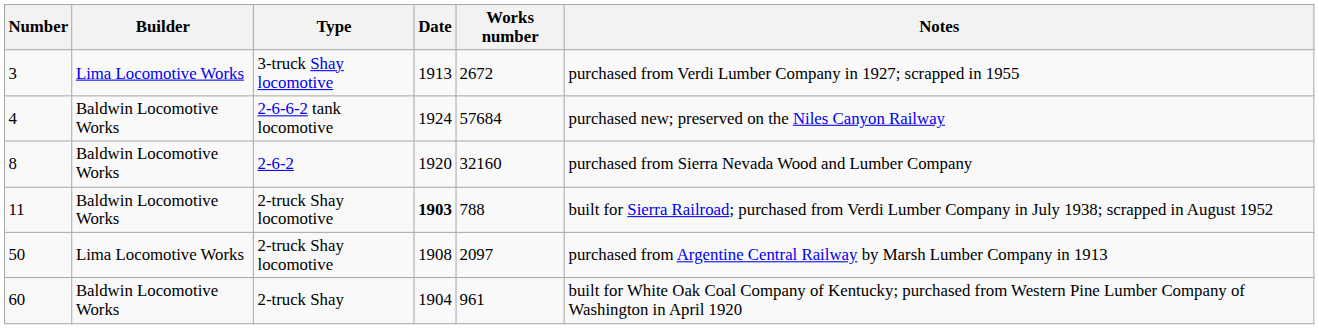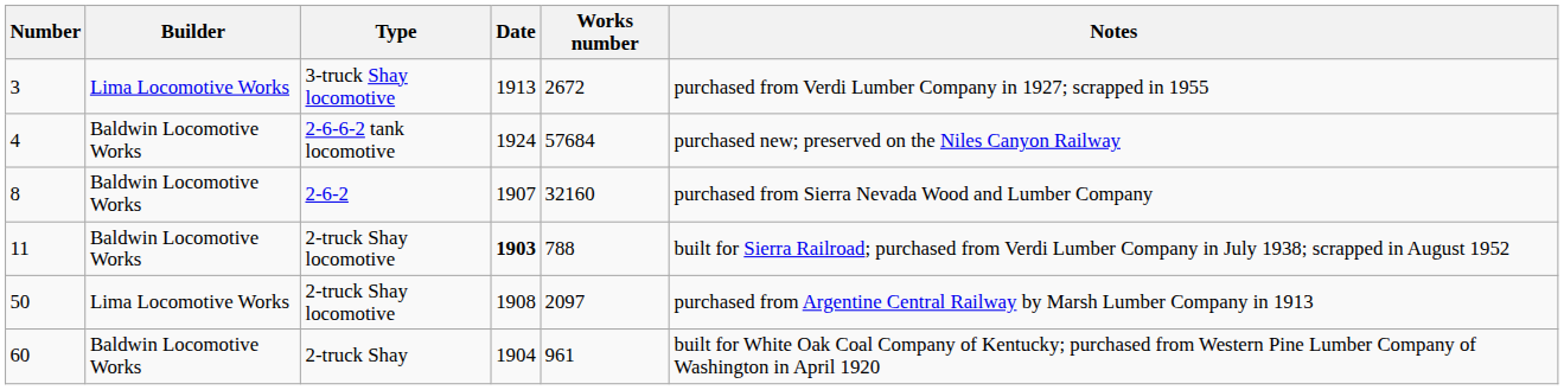8 | Date: 1920 -> 1907
